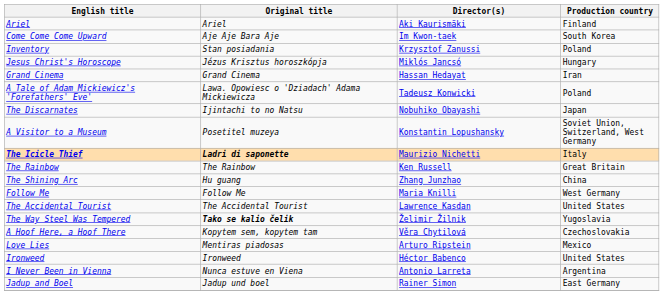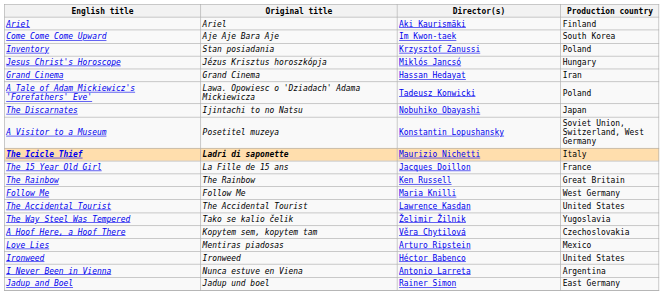+ row: The 15 Year Old Girl | La Fille de 15 ans | Jacques Doillon | France
- row: The Shining Arc | Hu guang | Zhang Junzhao | China
The Way Steel Was Tempered | Original title: bold -> normal
